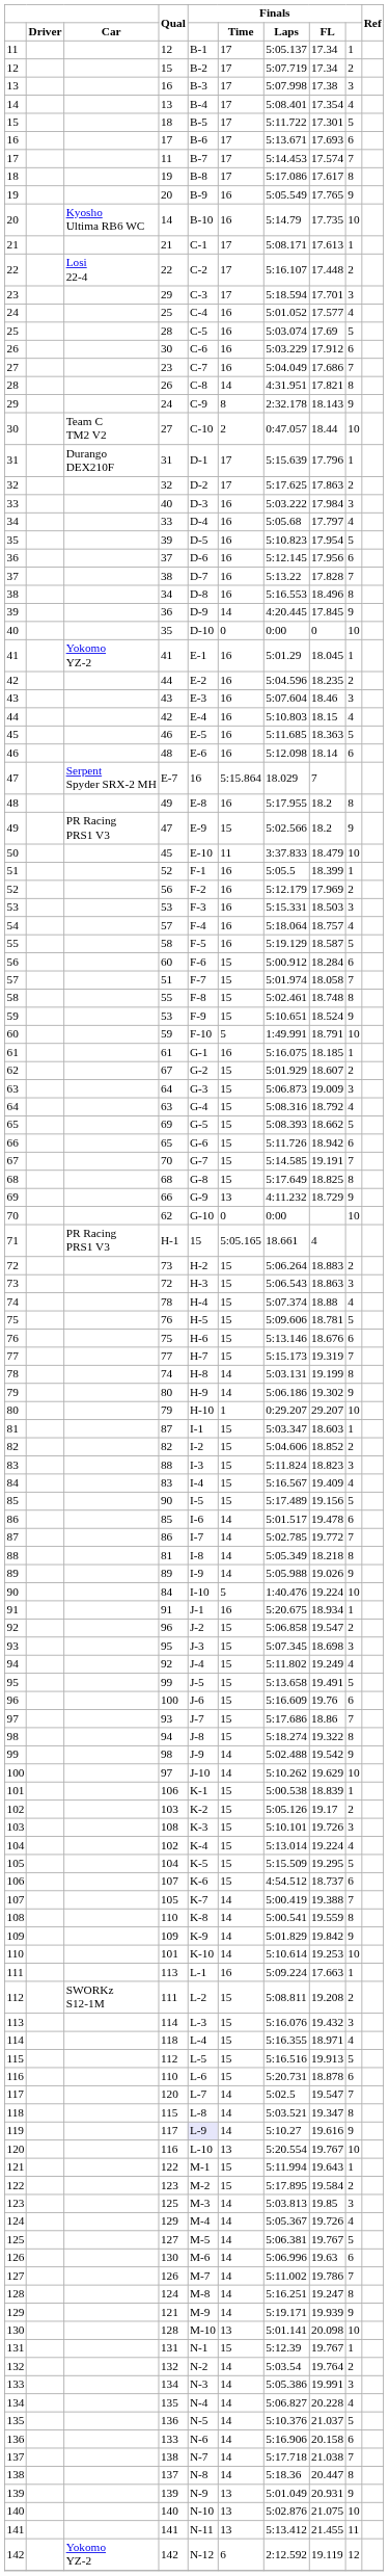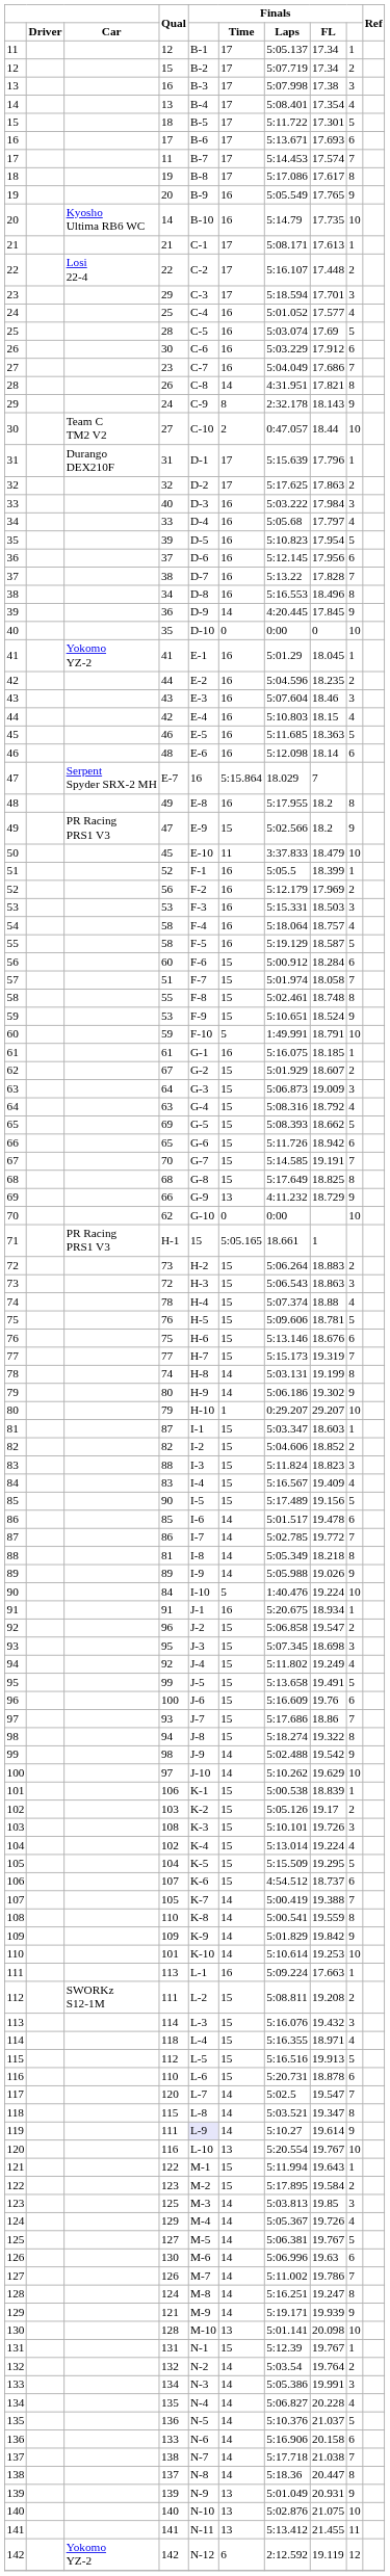54 | Qual: 57 -> 58
71 | Finals / FL: 4 -> 1
119 | Qual: 117 -> 111
119 | Finals / FL: 19.616 -> 19.614
